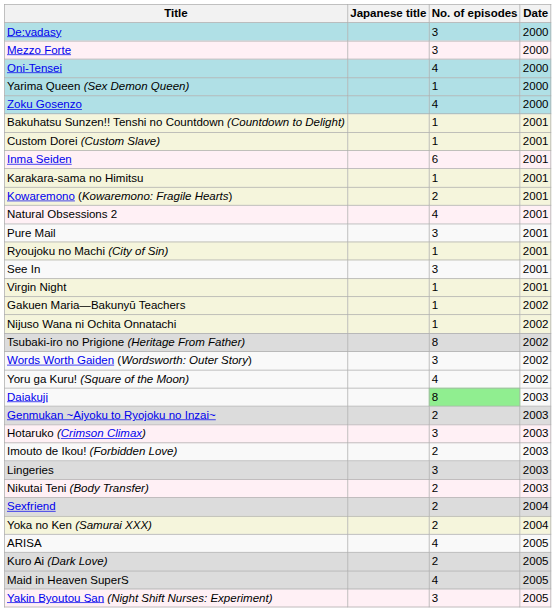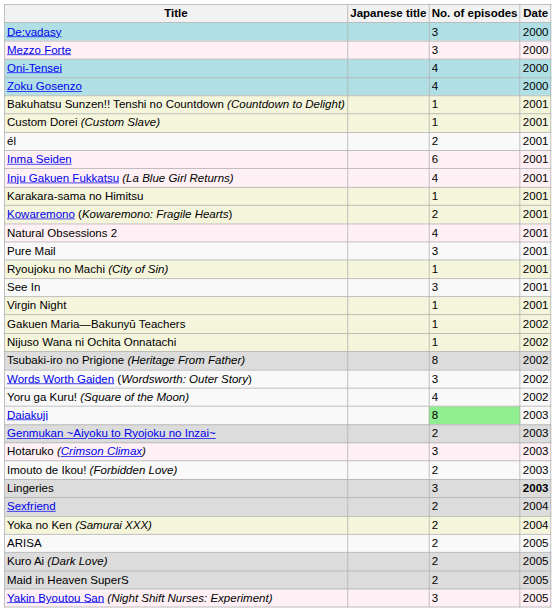- row: Yarima Queen (Sex Demon Queen) | 1 | 2000
+ row: él | 2 | 2001
+ row: Inju Gakuen Fukkatsu (La Blue Girl Returns) | 4 | 2001
Lingeries | Date: normal -> bold
- row: Nikutai Teni (Body Transfer) | 2 | 2003
ARISA | No. of episodes: 4 -> 2
Maid in Heaven SuperS | No. of episodes: 4 -> 2
